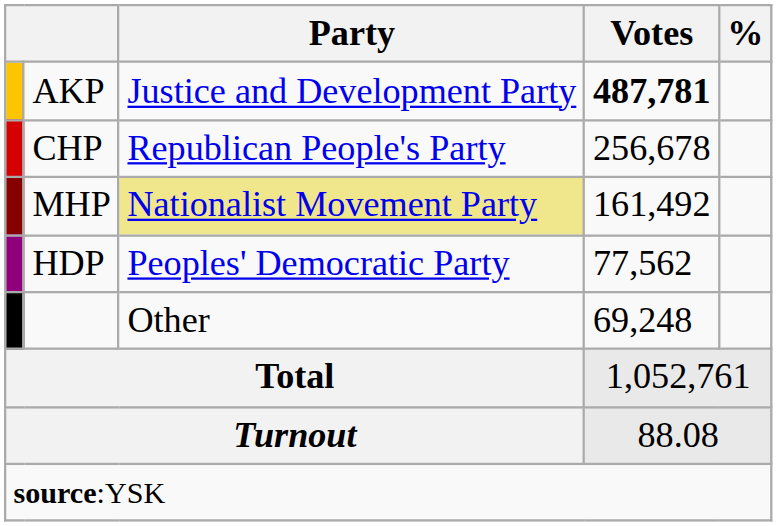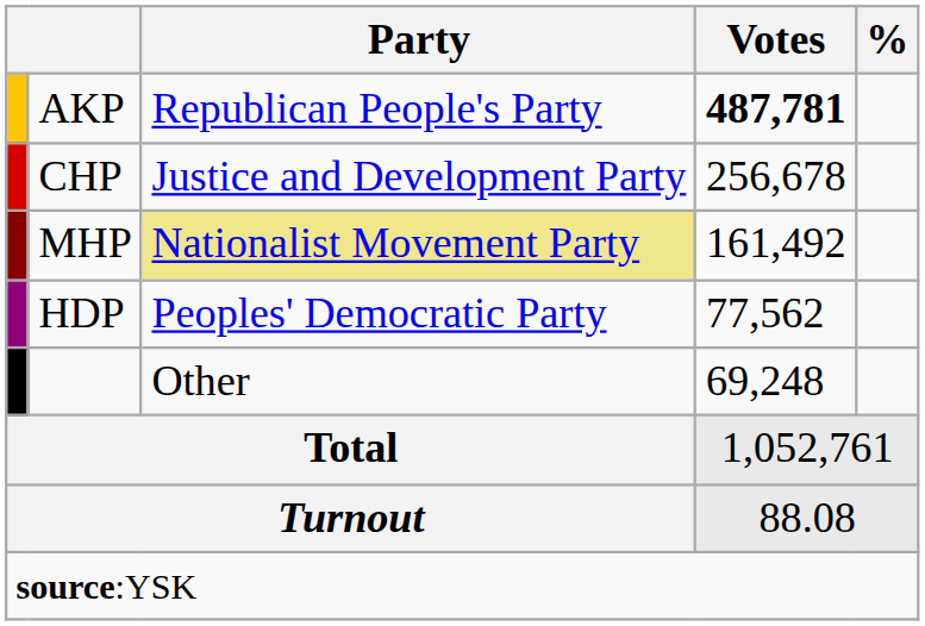AKP | Party: Justice and Development Party -> Republican People's Party
CHP | Party: Republican People's Party -> Justice and Development Party
